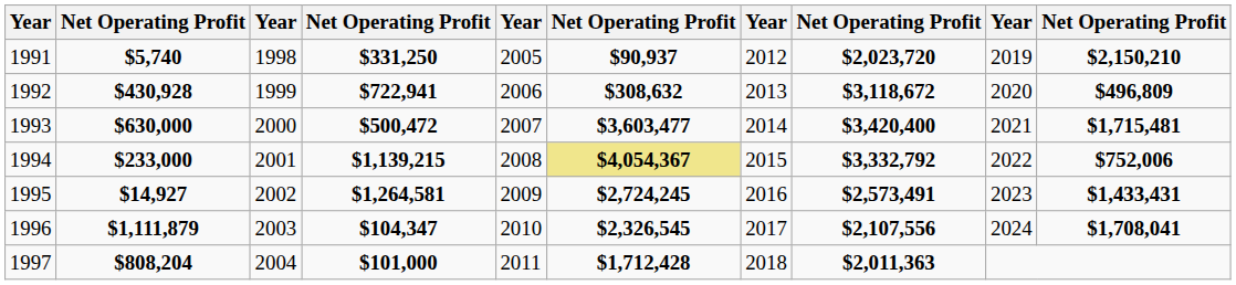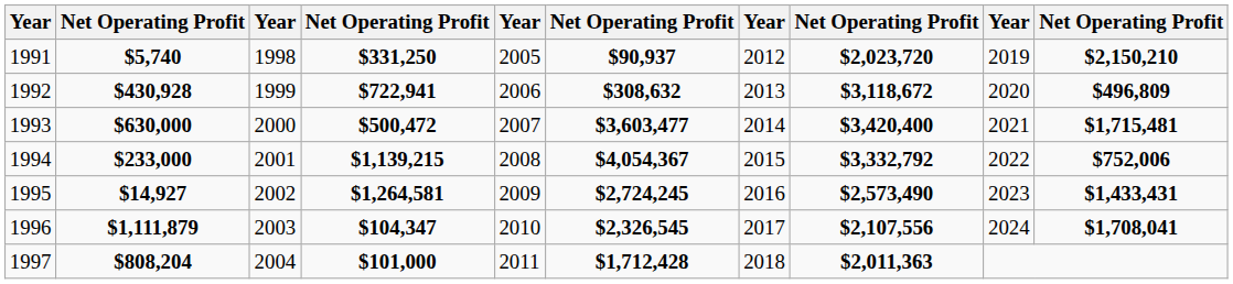1994 | column 6: khaki background -> no background
1995 | column 8: $2,573,491 -> $2,573,490
